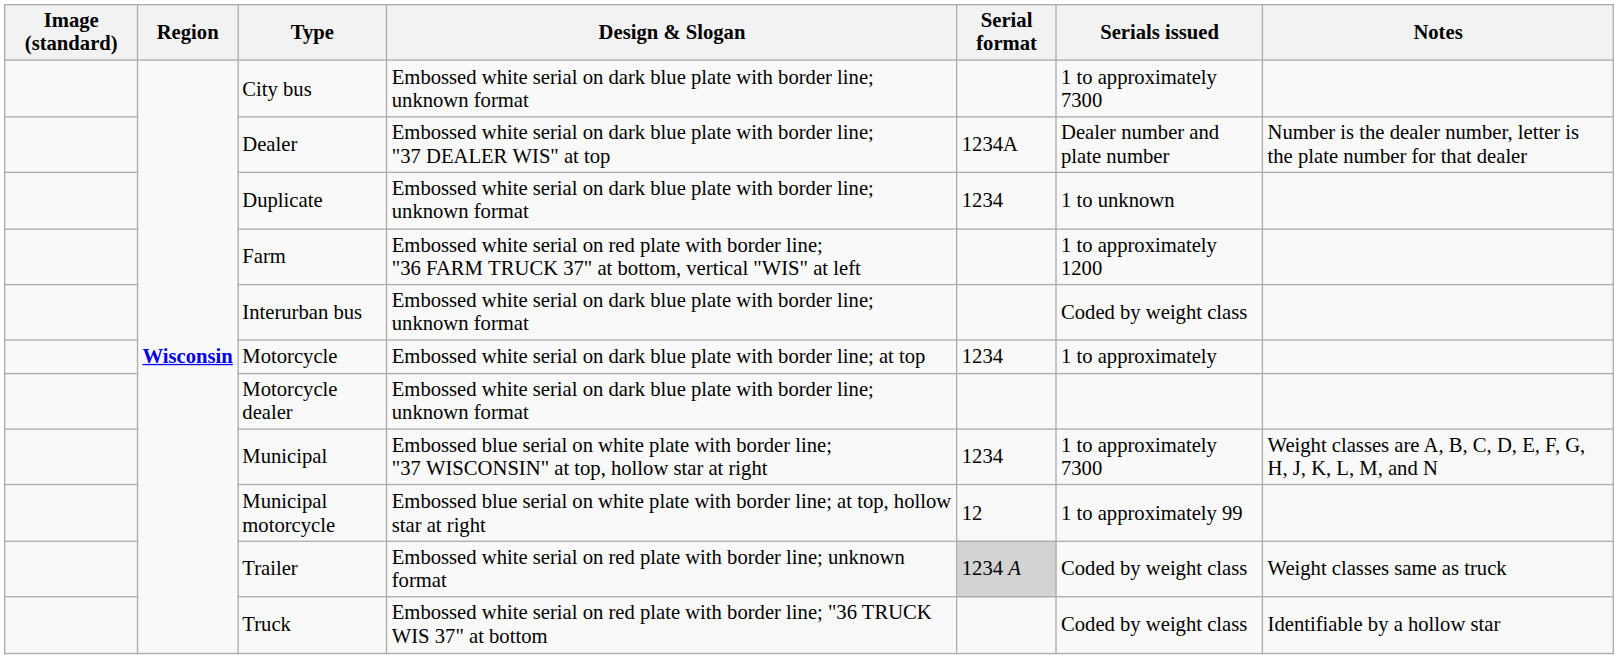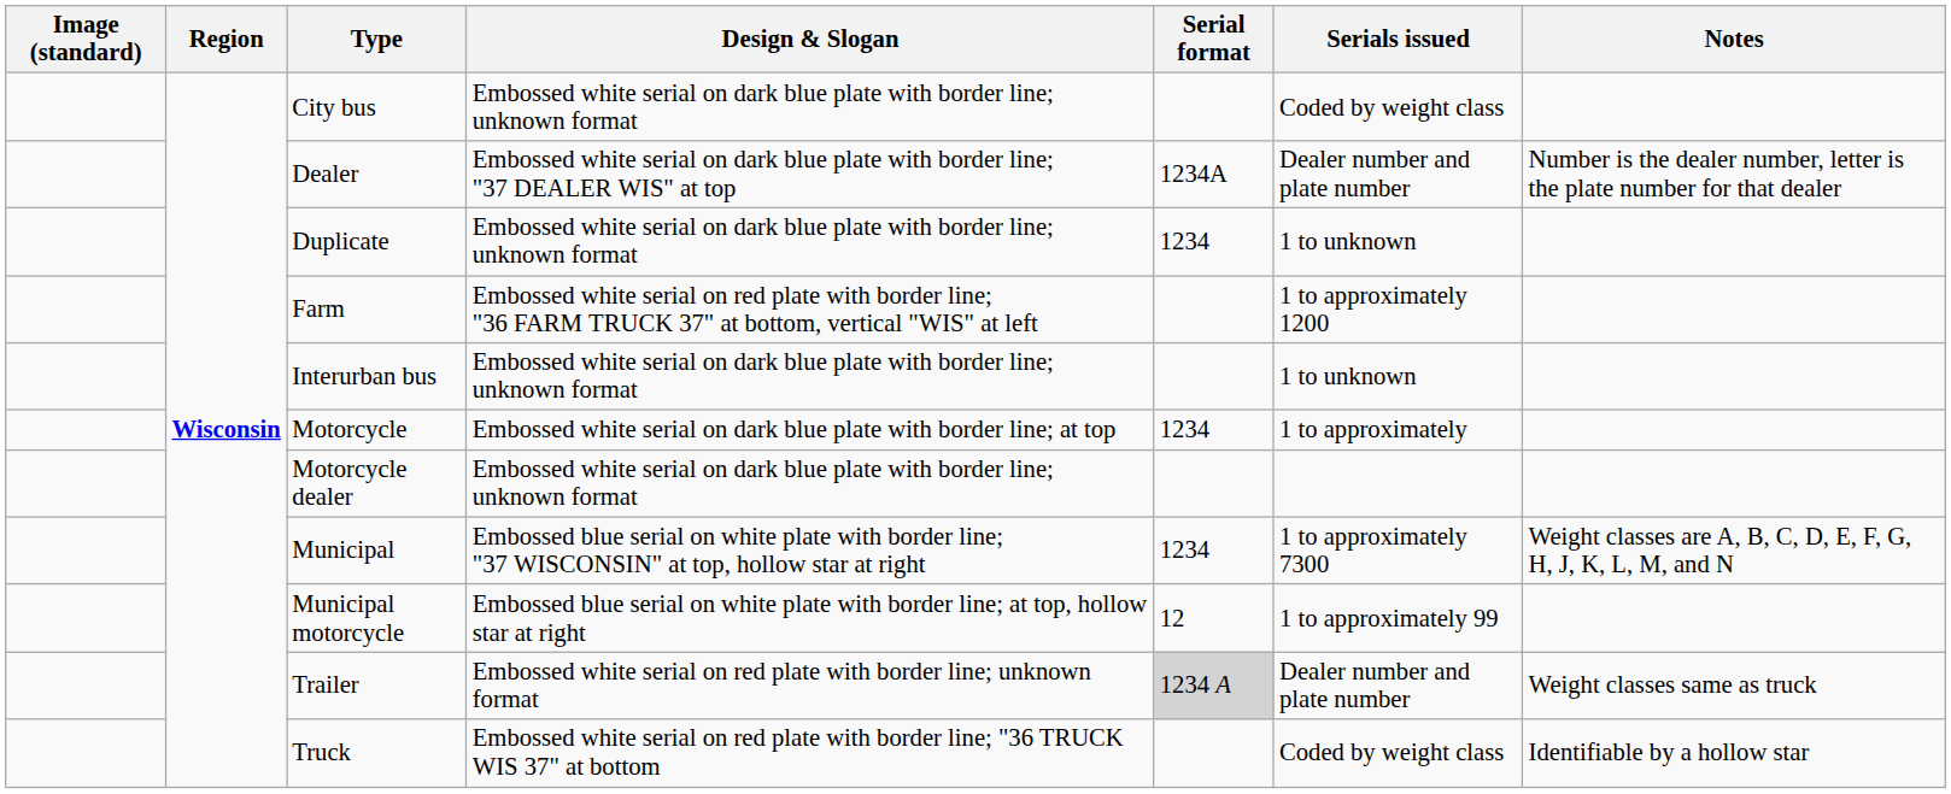City bus | Serials issued: 1 to approximately 7300 -> Coded by weight class
Interurban bus | Serials issued: Coded by weight class -> 1 to unknown
Trailer | Serials issued: Coded by weight class -> Dealer number and plate number
